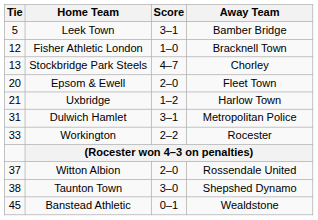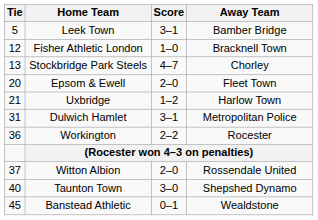Workington | Tie: 33 -> 36
Taunton Town | Tie: 38 -> 40
